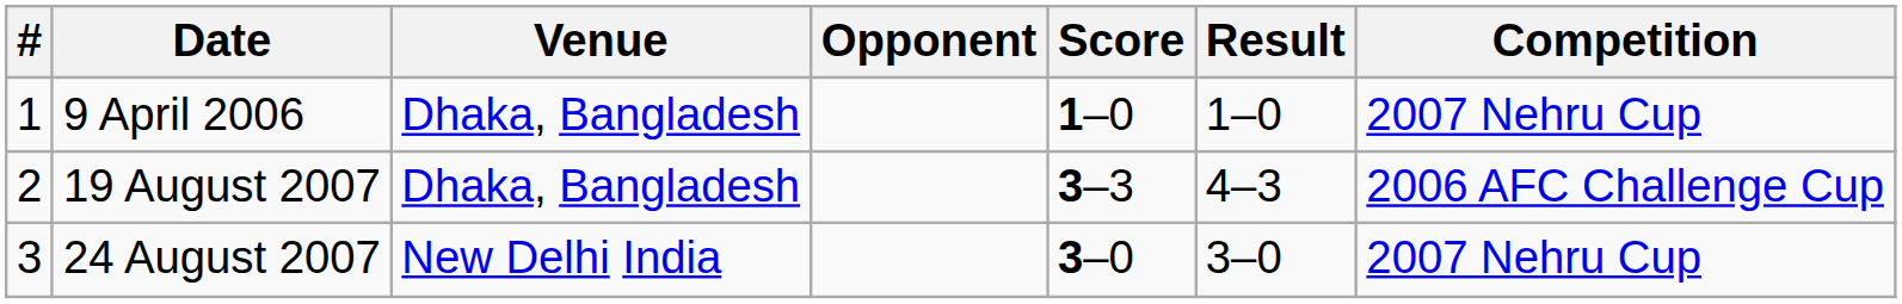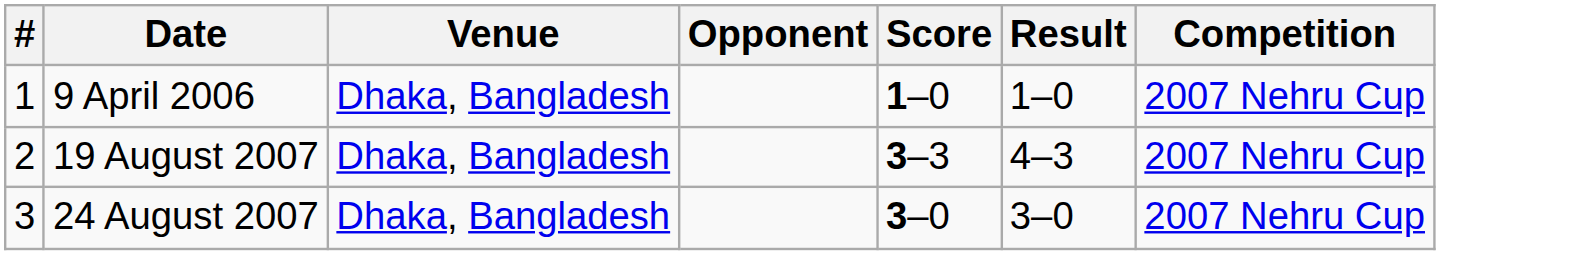19 August 2007 | Competition: 2006 AFC Challenge Cup -> 2007 Nehru Cup
24 August 2007 | Venue: New Delhi India -> Dhaka, Bangladesh
